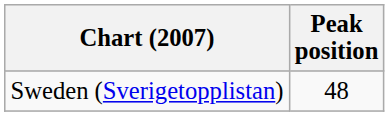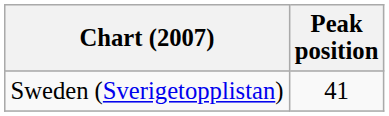Sweden (Sverigetopplistan) | Peak position: 48 -> 41
